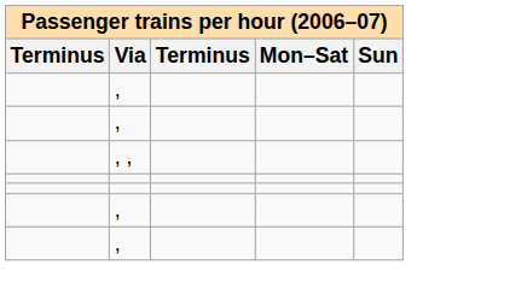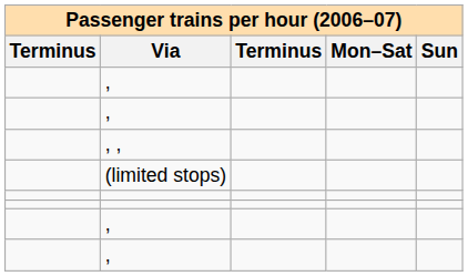+ row: (limited stops)
